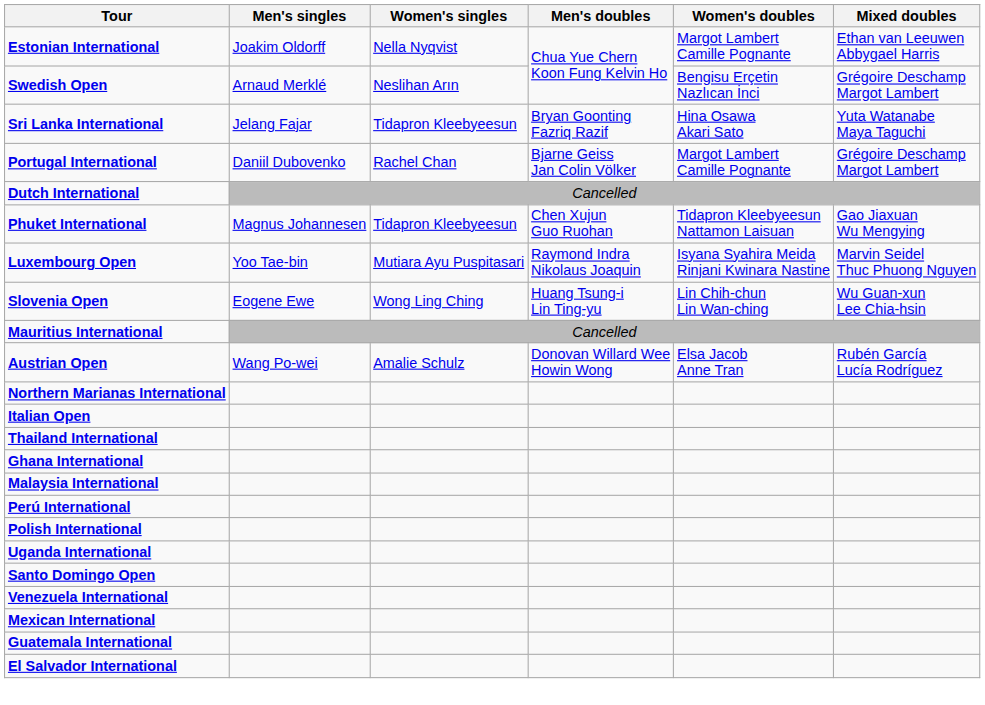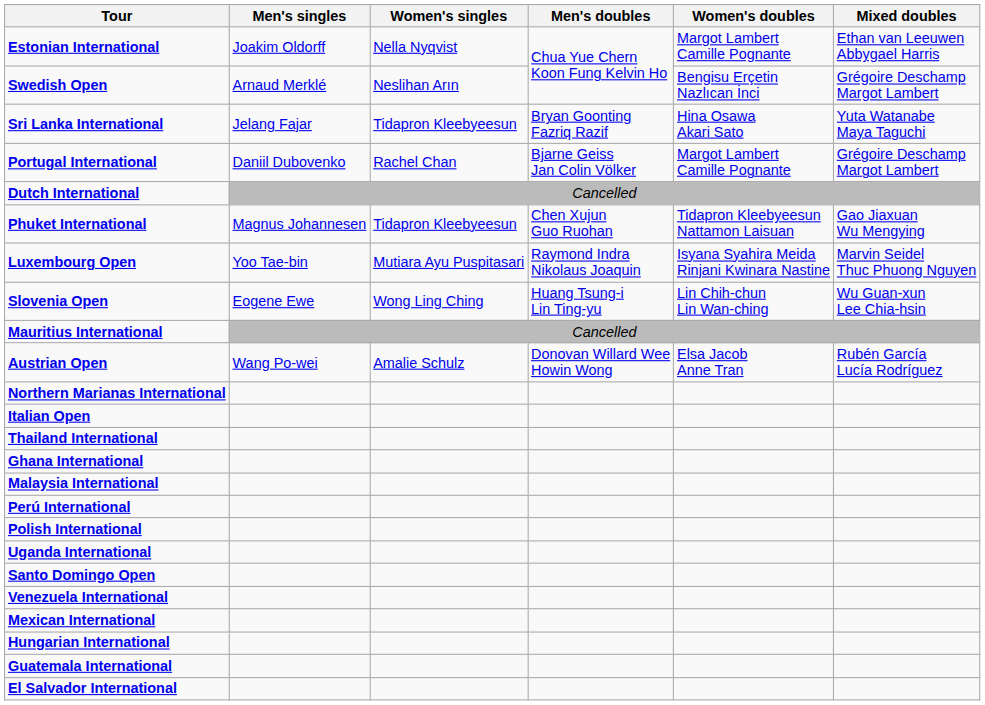+ row: Hungarian International
